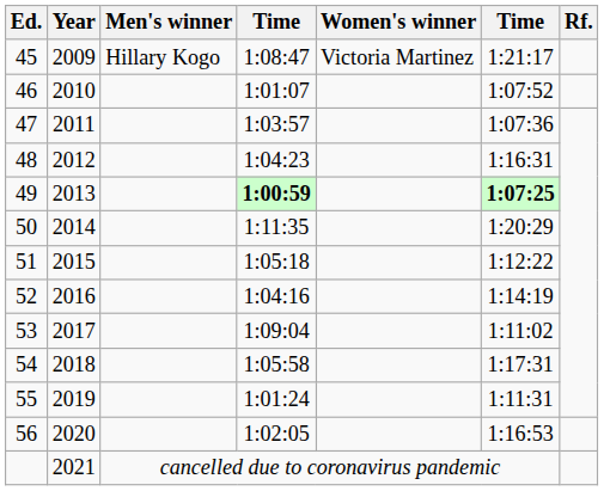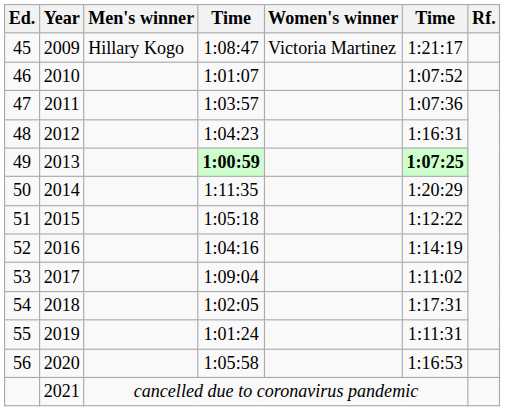54 | column 4: 1:05:58 -> 1:02:05
56 | column 4: 1:02:05 -> 1:05:58
